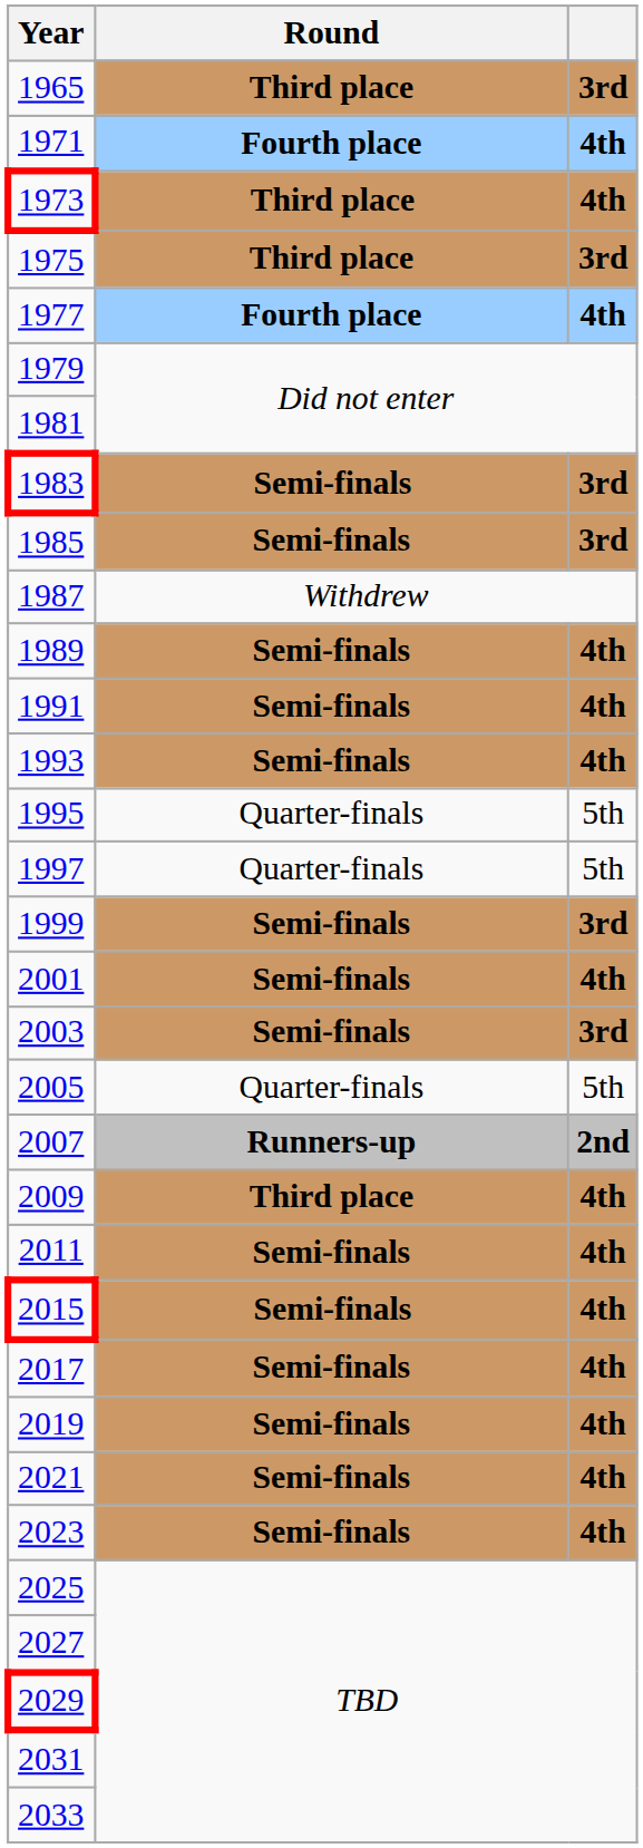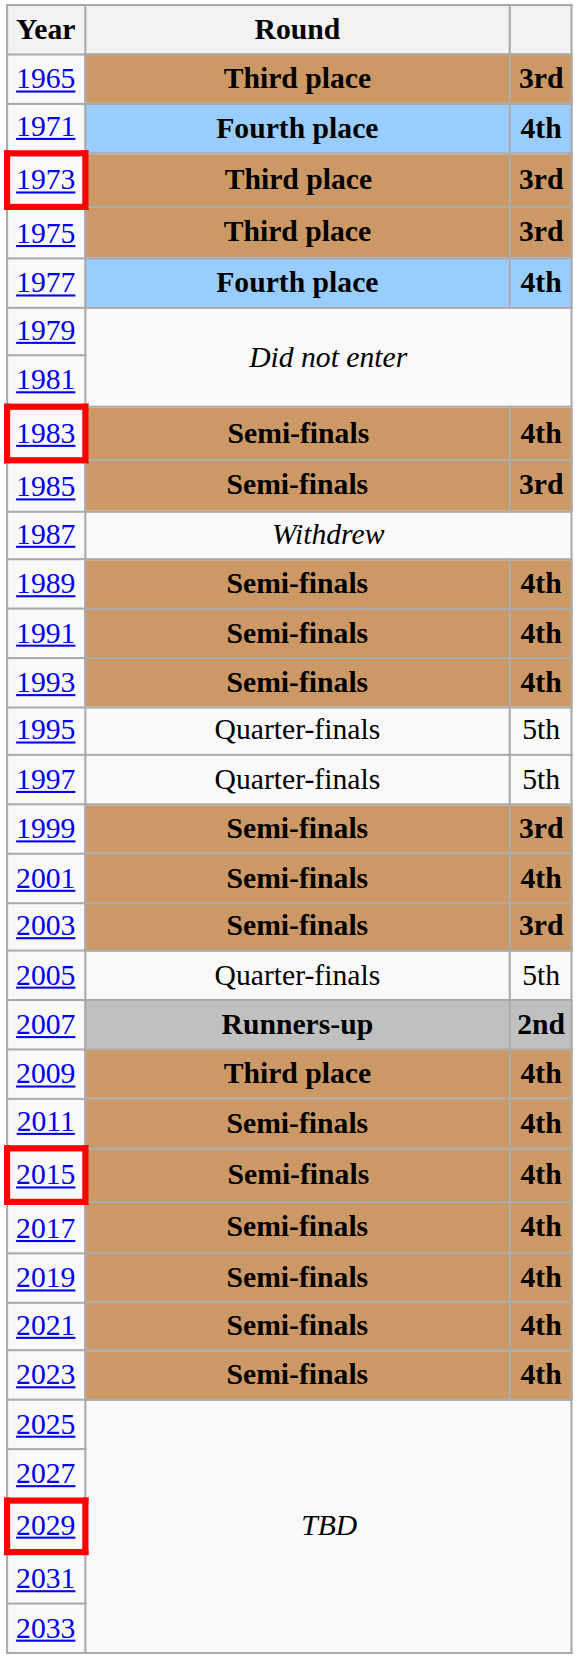1973 | column 3: 4th -> 3rd
1983 | column 3: 3rd -> 4th
